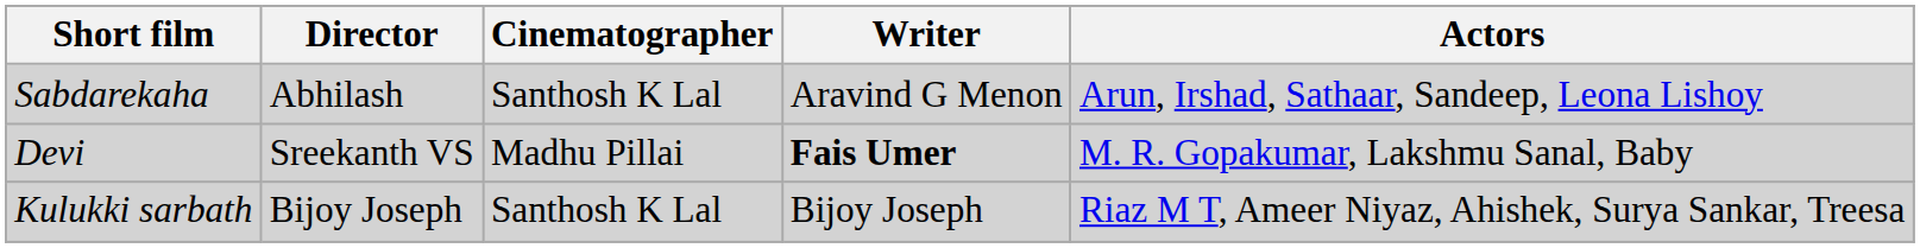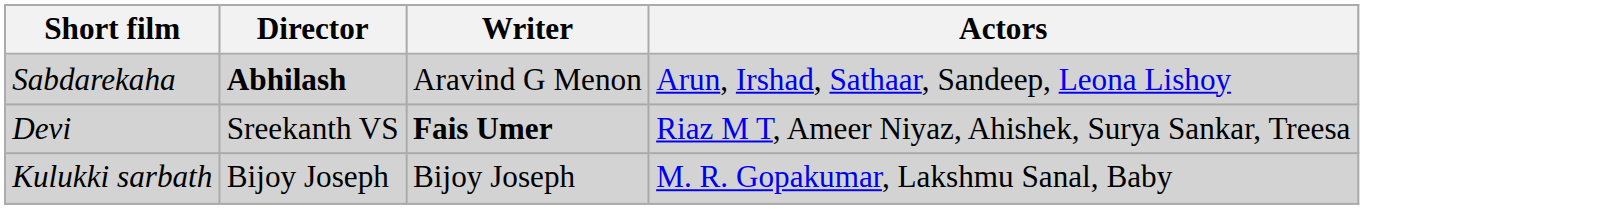- column: Cinematographer | Santhosh K Lal | Madhu Pillai | Santhosh K Lal
Sabdarekaha | Director: normal -> bold
Devi | Actors: M. R. Gopakumar, Lakshmu Sanal, Baby -> Riaz M T, Ameer Niyaz, Ahishek, Surya Sankar, Treesa
Kulukki sarbath | Actors: Riaz M T, Ameer Niyaz, Ahishek, Surya Sankar, Treesa -> M. R. Gopakumar, Lakshmu Sanal, Baby
